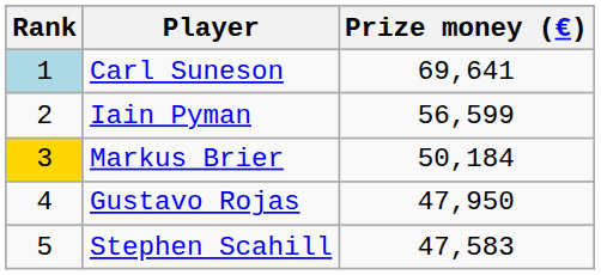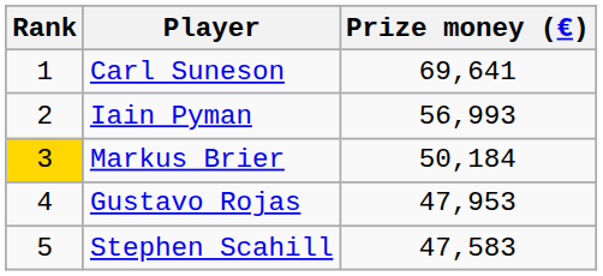Carl Suneson | Rank: lightblue background -> no background
Iain Pyman | Prize money (€): 56,599 -> 56,993
Gustavo Rojas | Prize money (€): 47,950 -> 47,953
